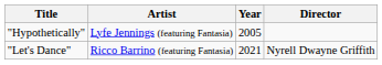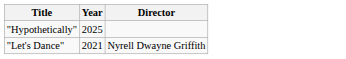- column: Artist | Lyfe Jennings (featuring Fantasia) | Ricco Barrino (featuring Fantasia)
"Hypothetically" | Year: 2005 -> 2025
